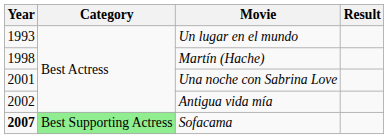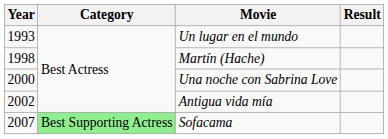Una noche con Sabrina Love | Year: 2001 -> 2000
Sofacama | Year: bold -> normal
